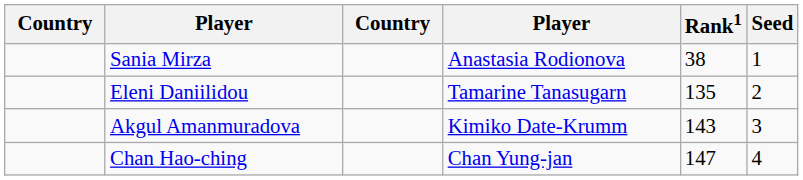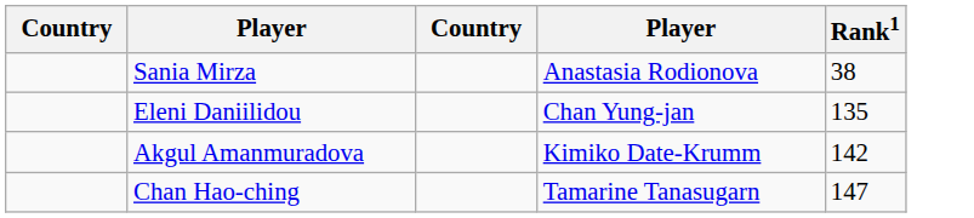- column: Seed | 1 | 2 | 3 | 4
Eleni Daniilidou | column 4: Tamarine Tanasugarn -> Chan Yung-jan
Akgul Amanmuradova | Rank1: 143 -> 142
Chan Hao-ching | column 4: Chan Yung-jan -> Tamarine Tanasugarn
